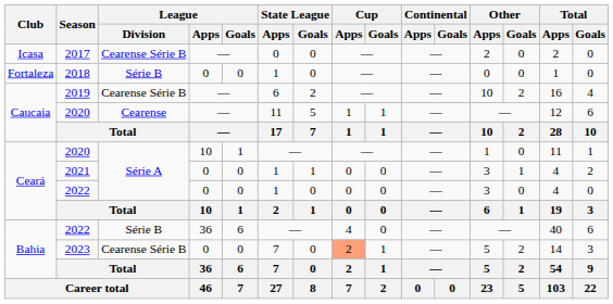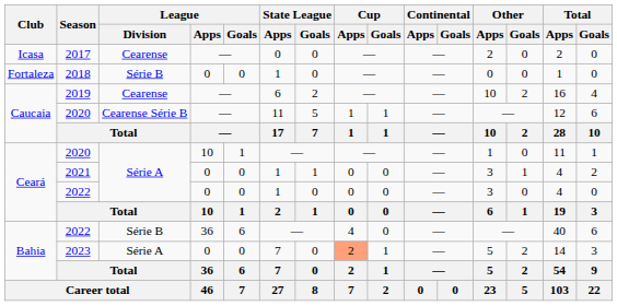2017 | League / Division: Cearense Série B -> Cearense
2019 | League / Division: Cearense Série B -> Cearense
Caucaia / 2020 | League / Division: Cearense -> Cearense Série B
2023 | League / Division: Cearense Série B -> Série A
